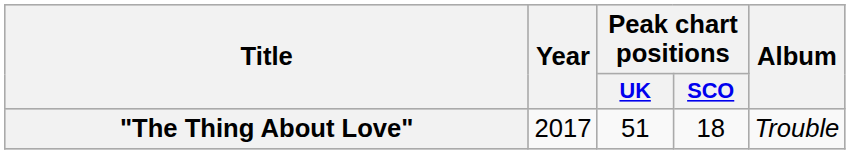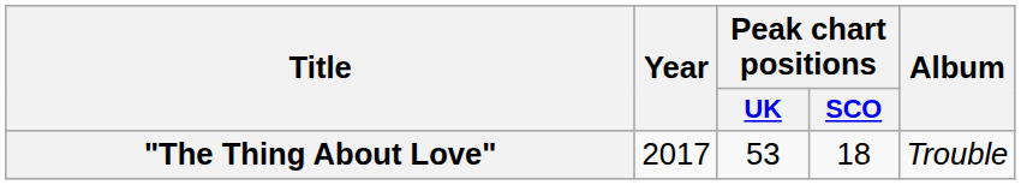"The Thing About Love" | Peak chart positions / UK: 51 -> 53
